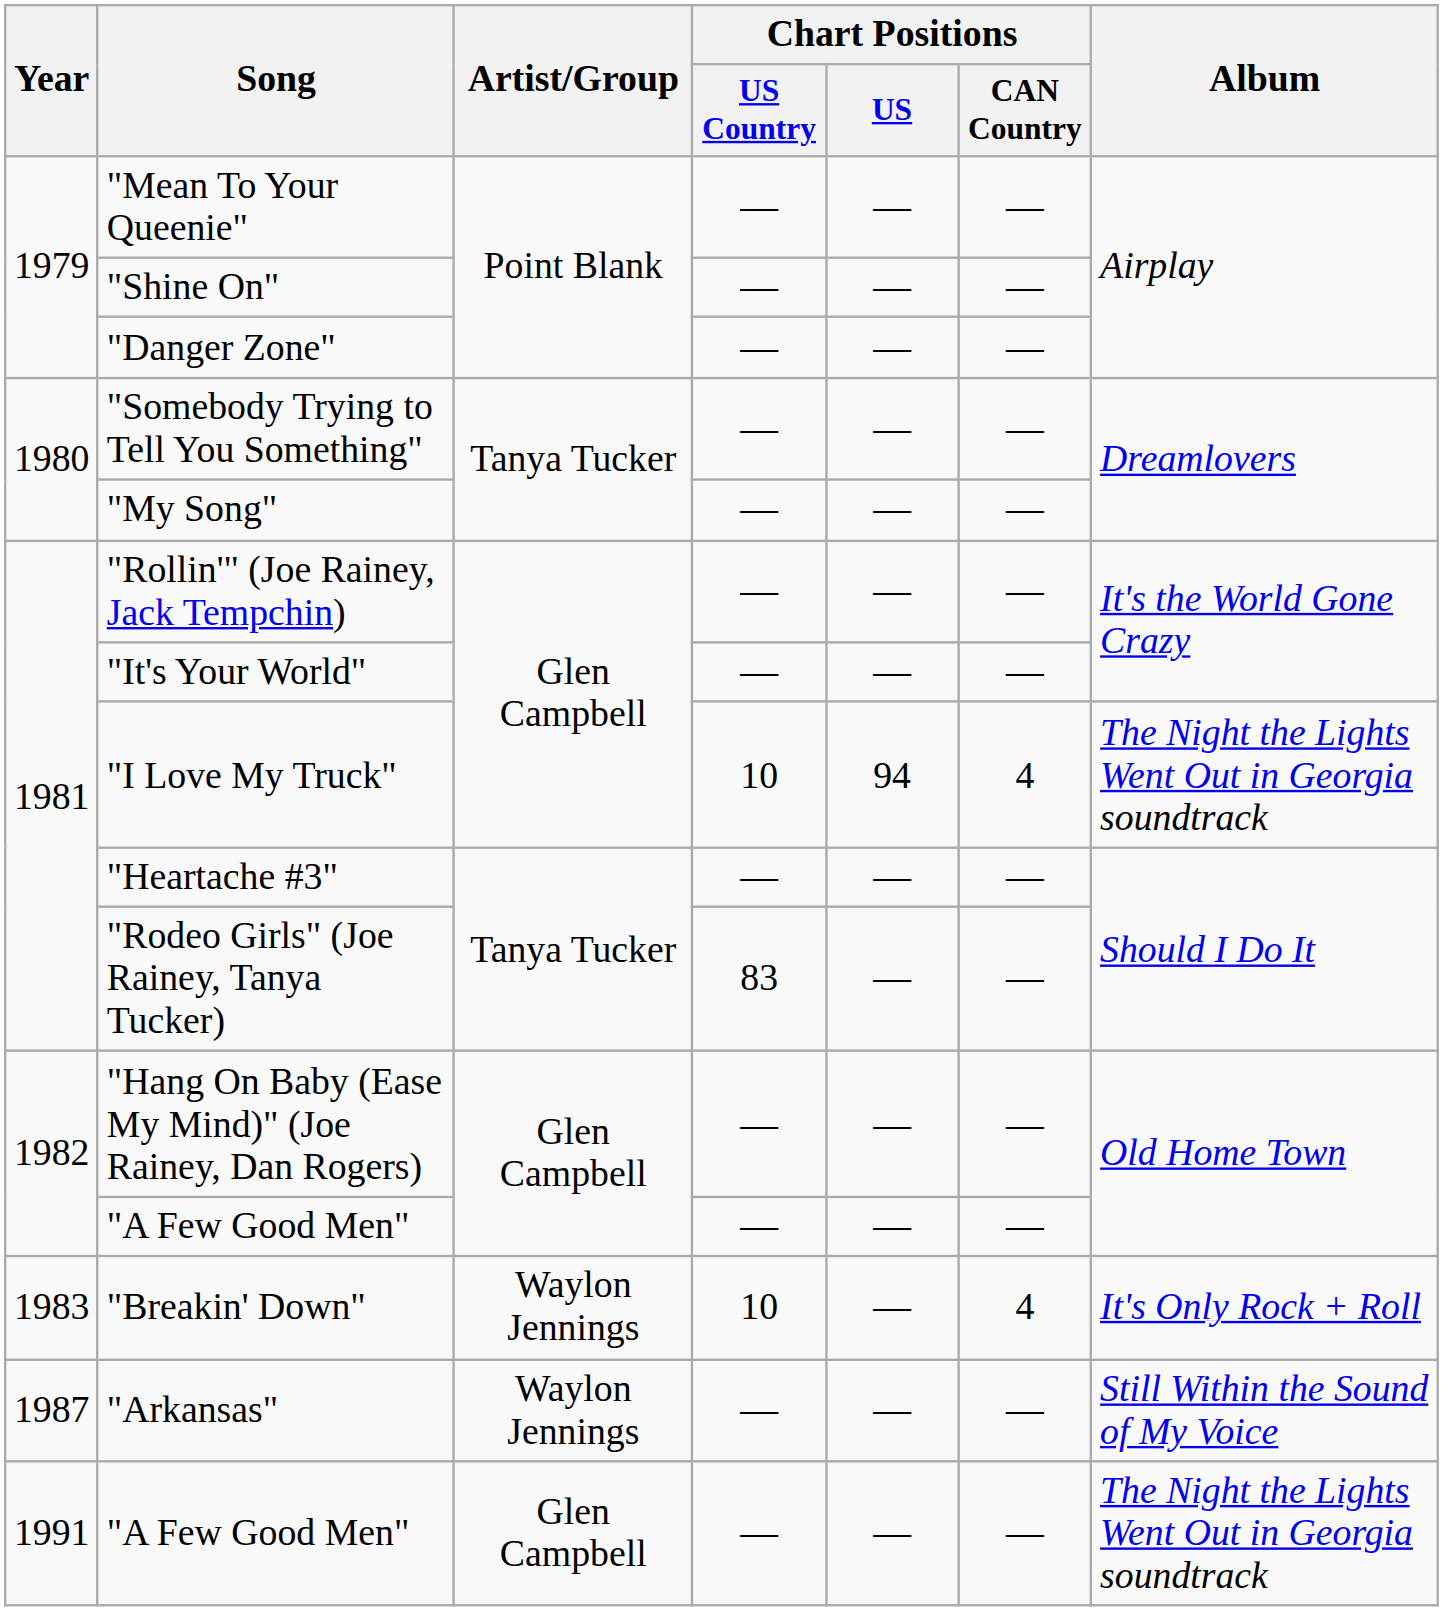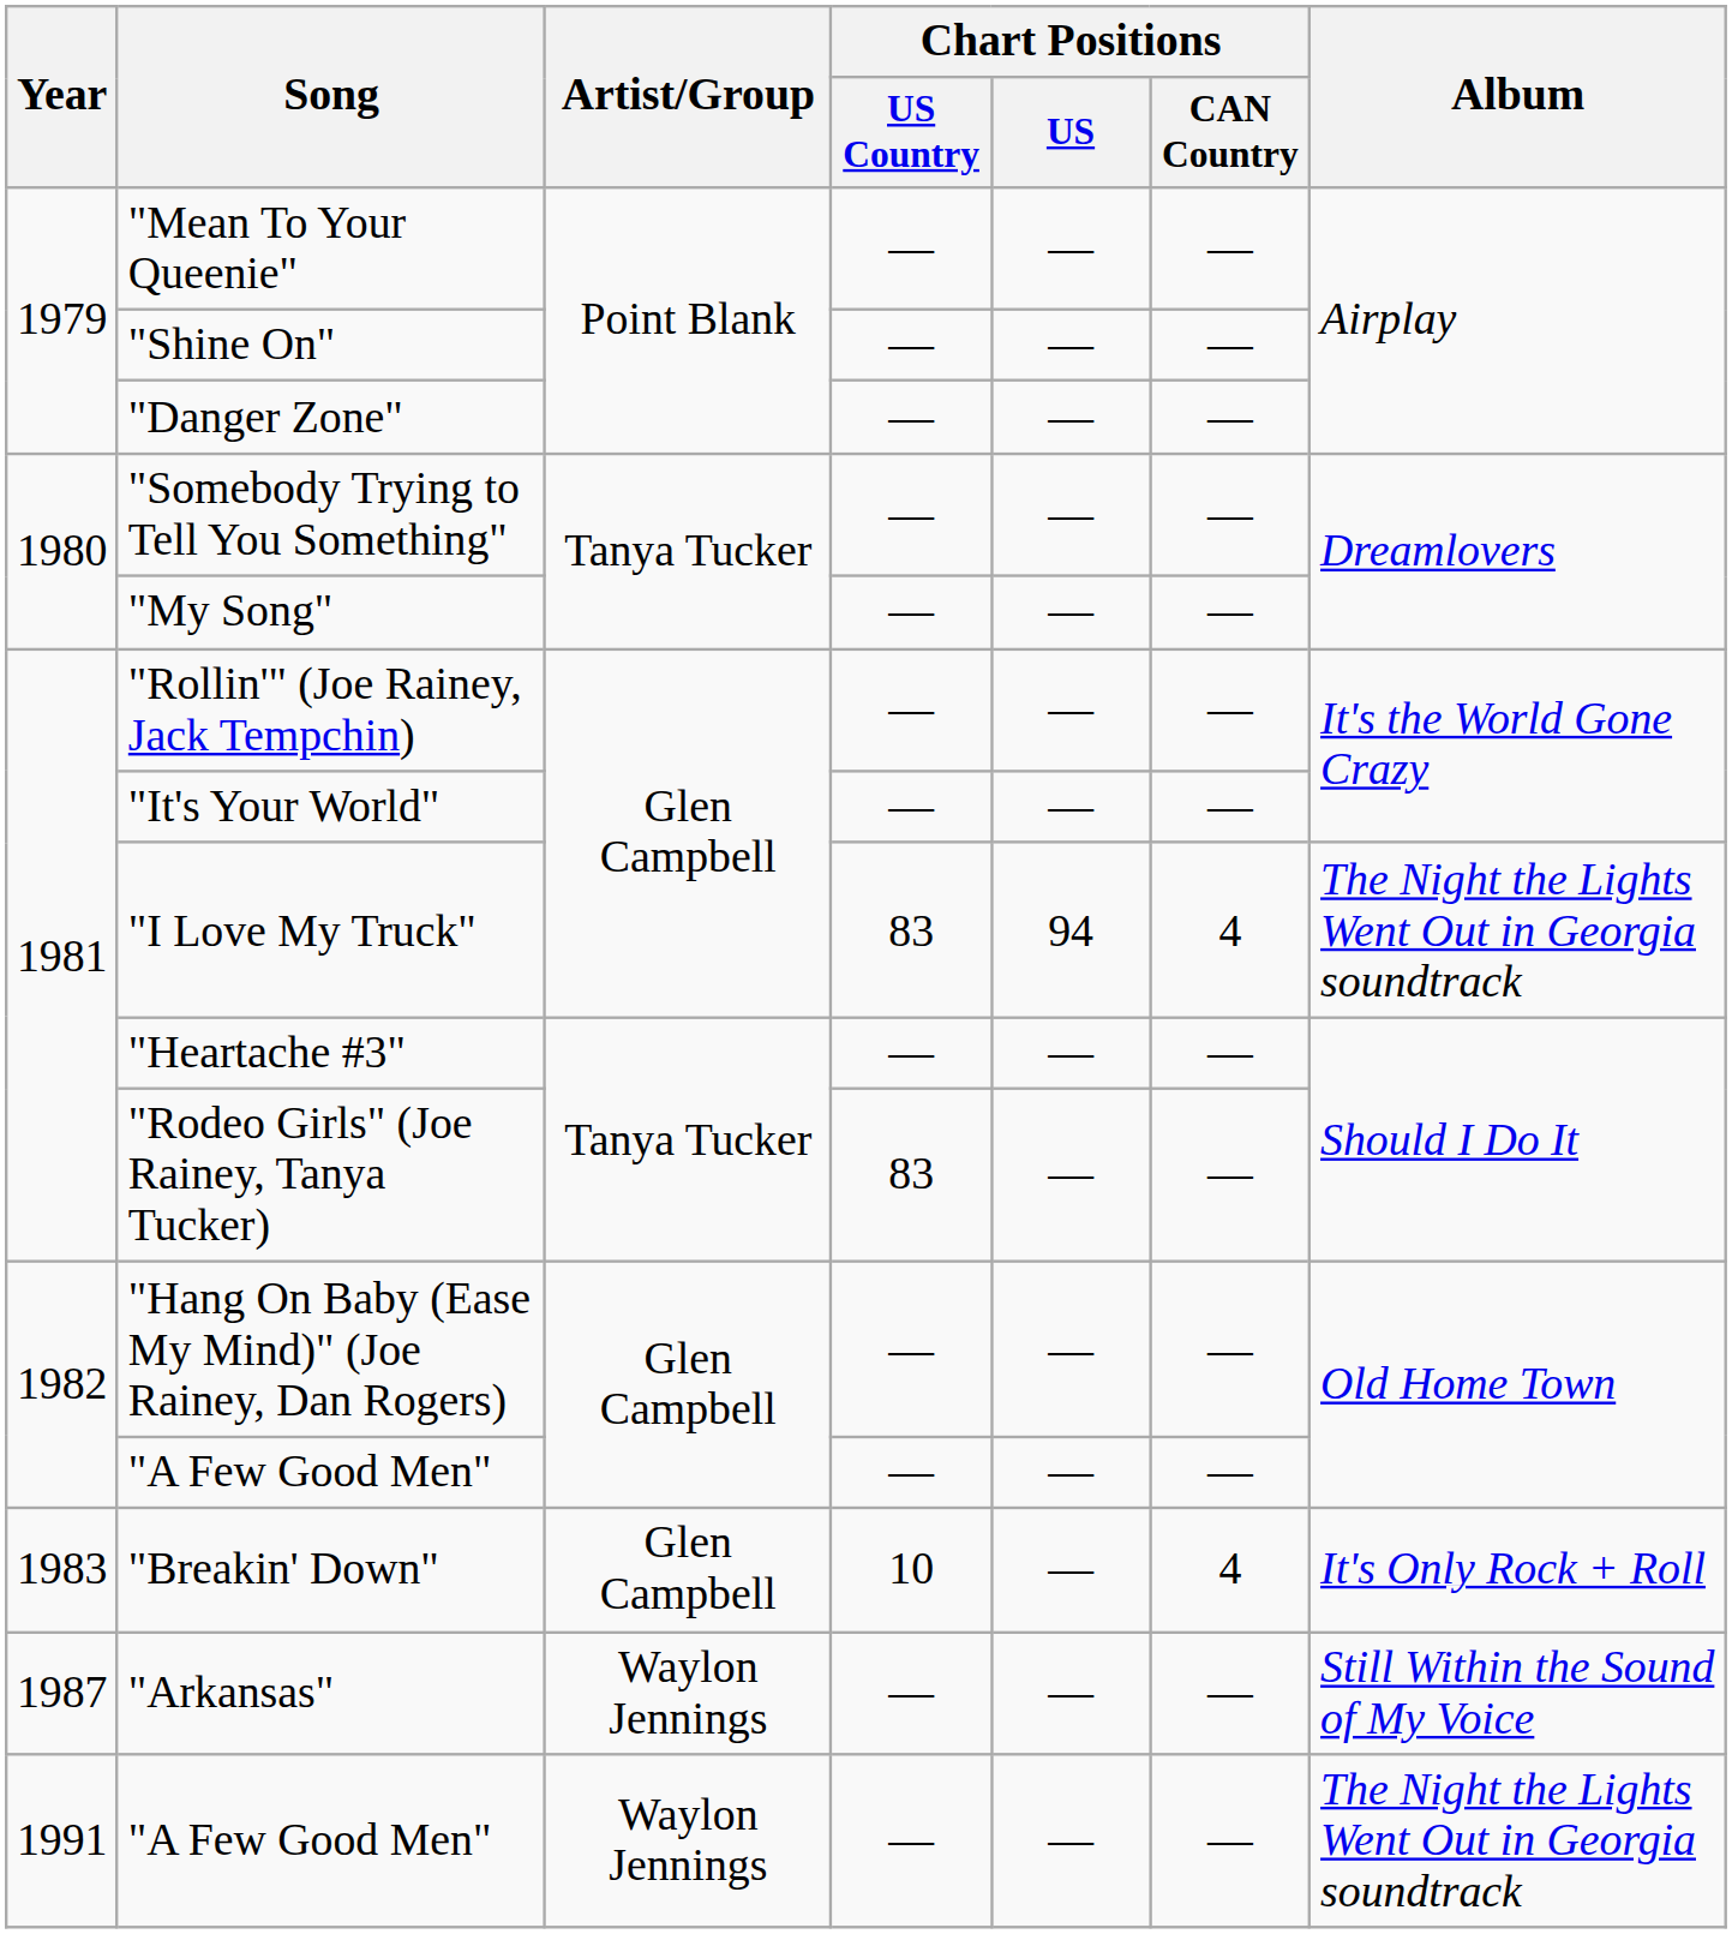"I Love My Truck" | Chart Positions / US Country: 10 -> 83
"Breakin' Down" | Artist/Group: Waylon Jennings -> Glen Campbell
1991 / "A Few Good Men" | Artist/Group: Glen Campbell -> Waylon Jennings
